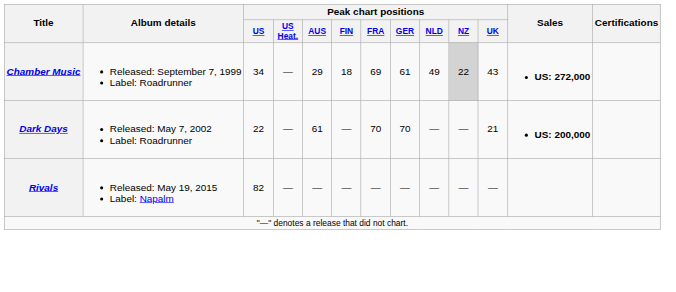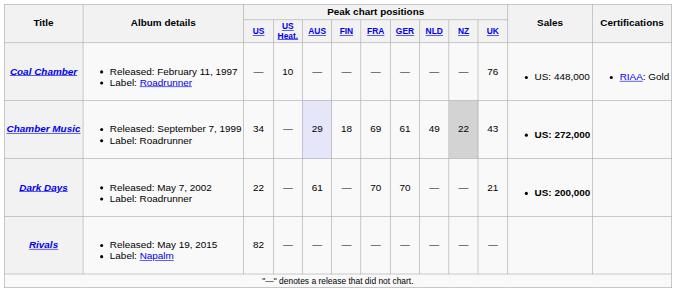+ row: Coal Chamber | Released: February 11, 1997 Label: Roadrunner | — | 10 | — | — | — | — | — | — | 76 | US: 448,000 | RIAA: Gold
Chamber Music | Peak chart positions / AUS: no background -> lavender background
